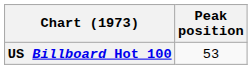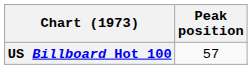US Billboard Hot 100 | Peak position: 53 -> 57
